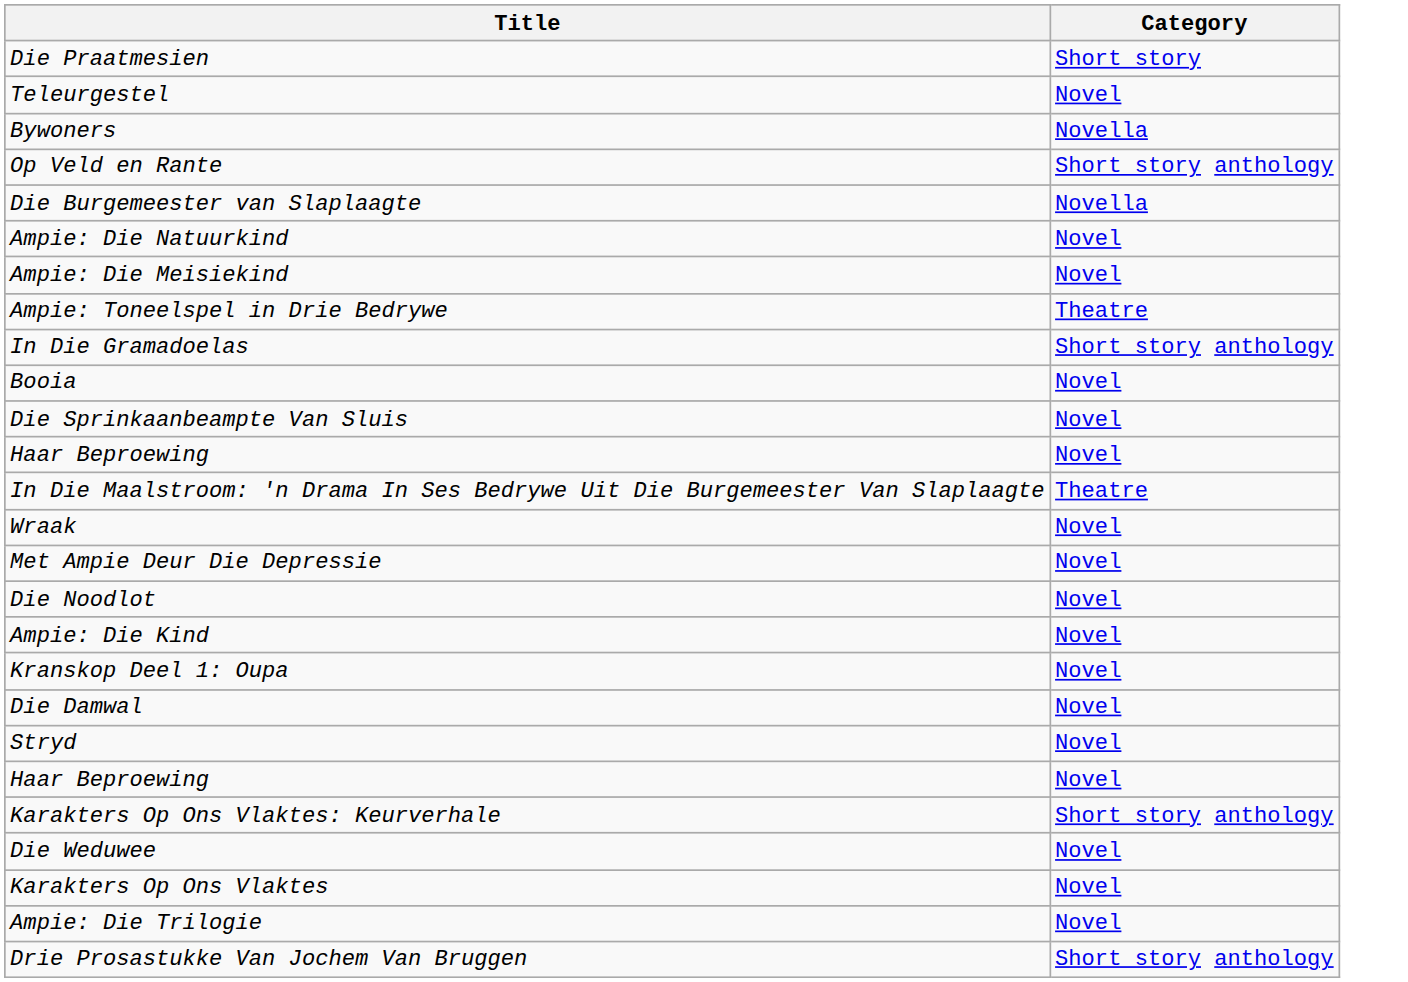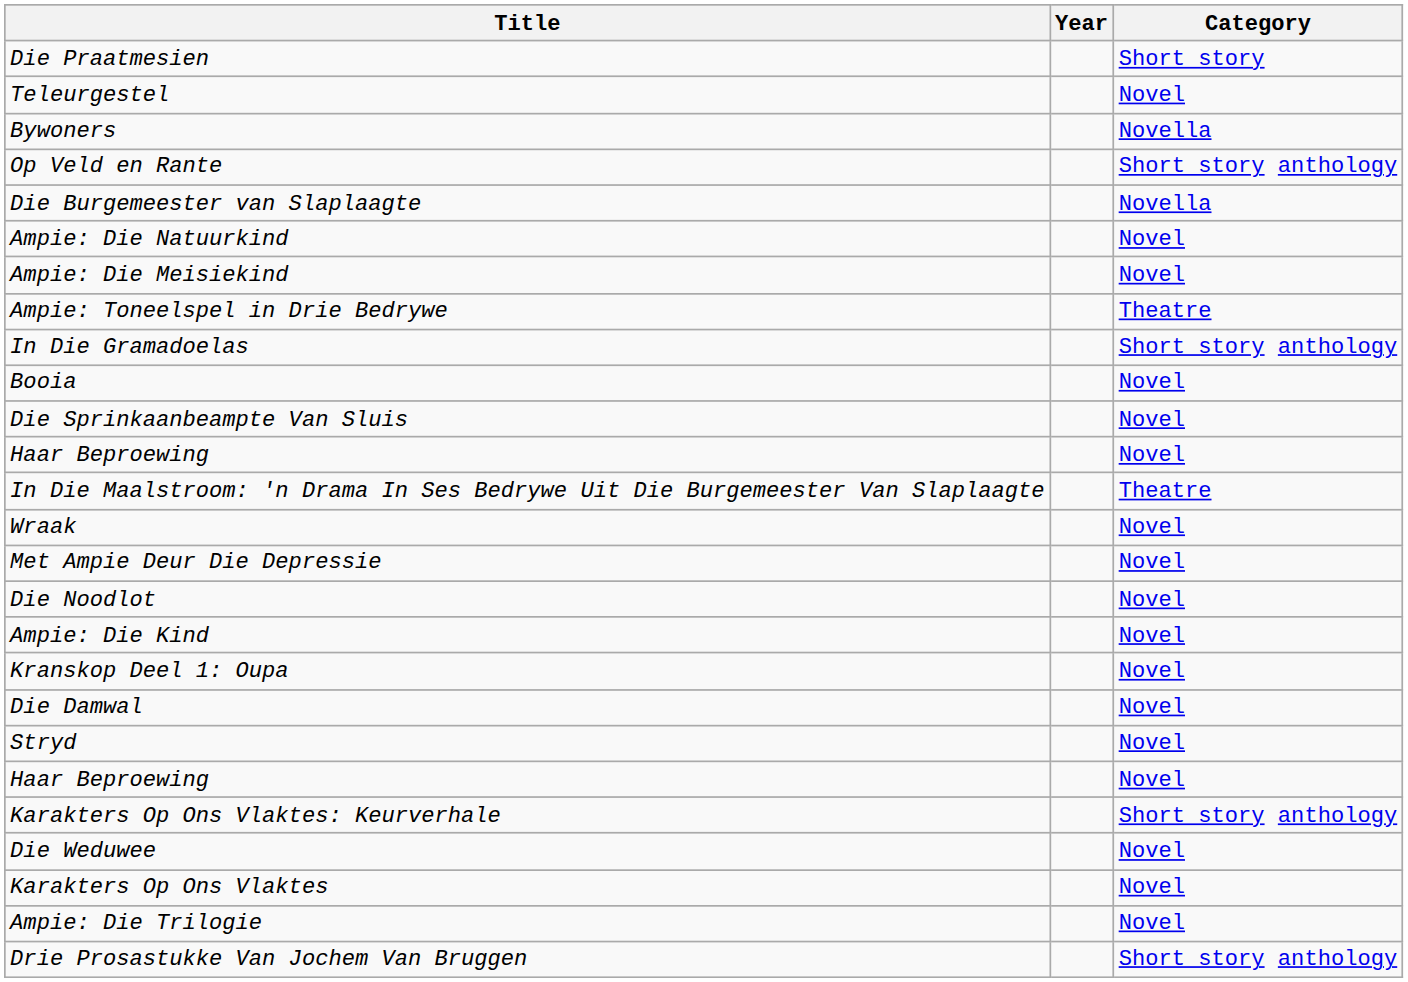+ column: Year
